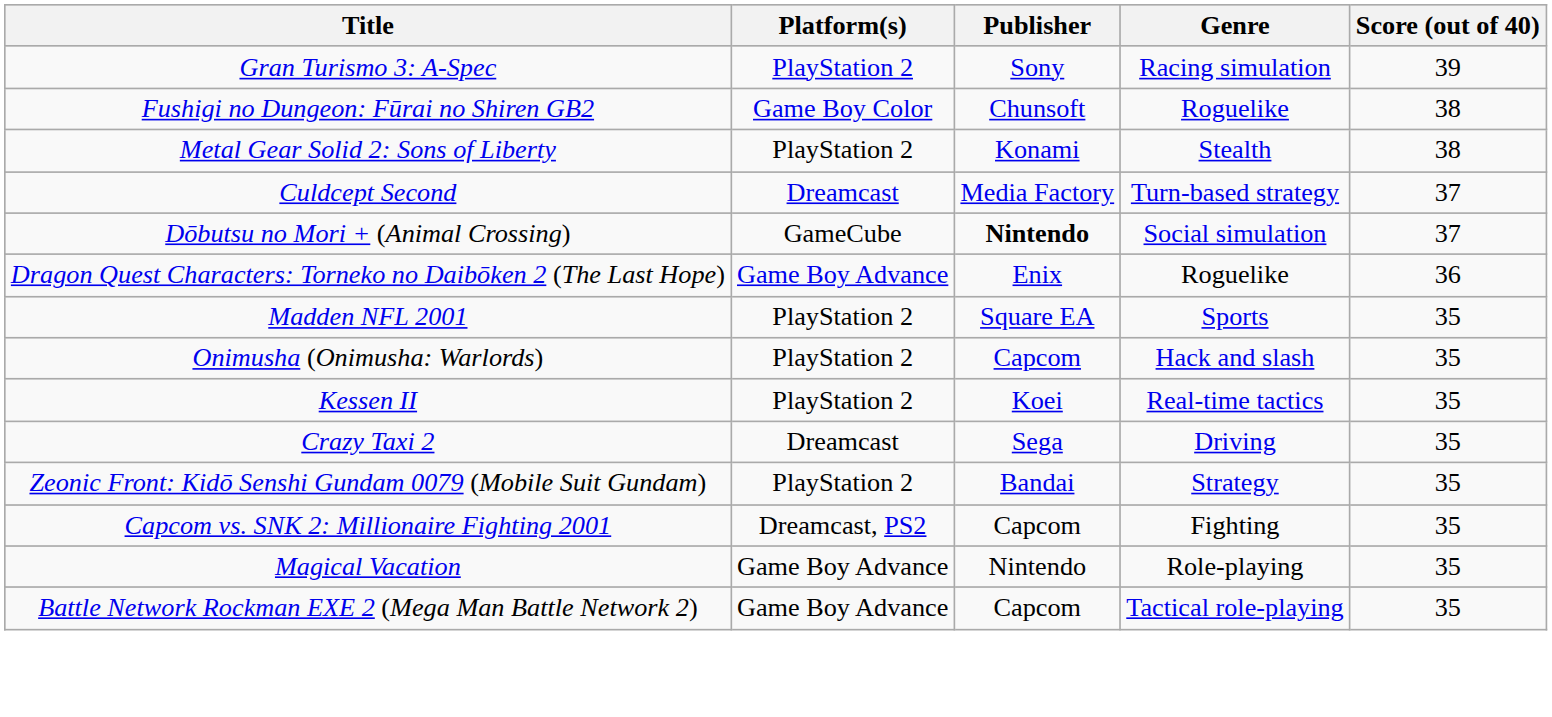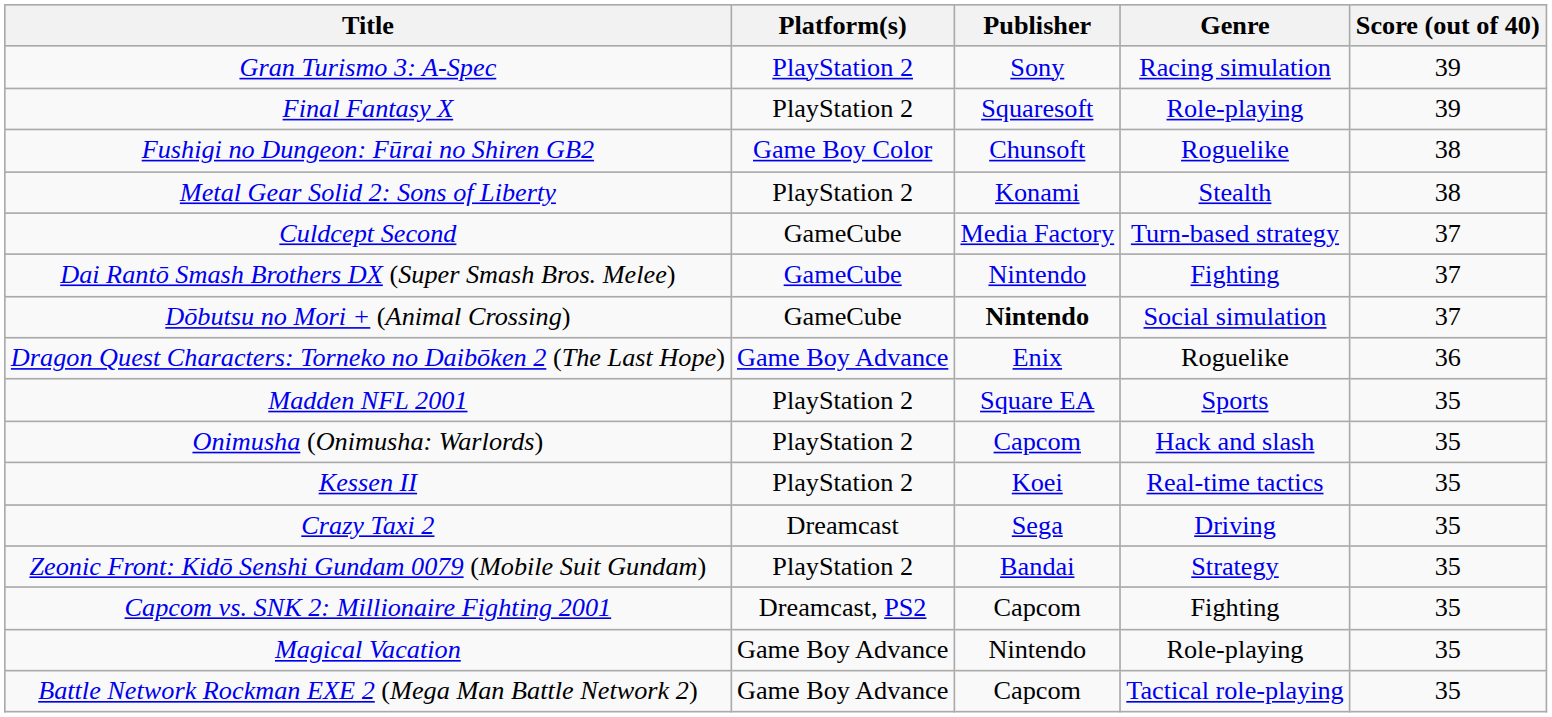+ row: Final Fantasy X | PlayStation 2 | Squaresoft | Role-playing | 39
Culdcept Second | Platform(s): Dreamcast -> GameCube
+ row: Dai Rantō Smash Brothers DX (Super Smash Bros. Melee) | GameCube | Nintendo | Fighting | 37
